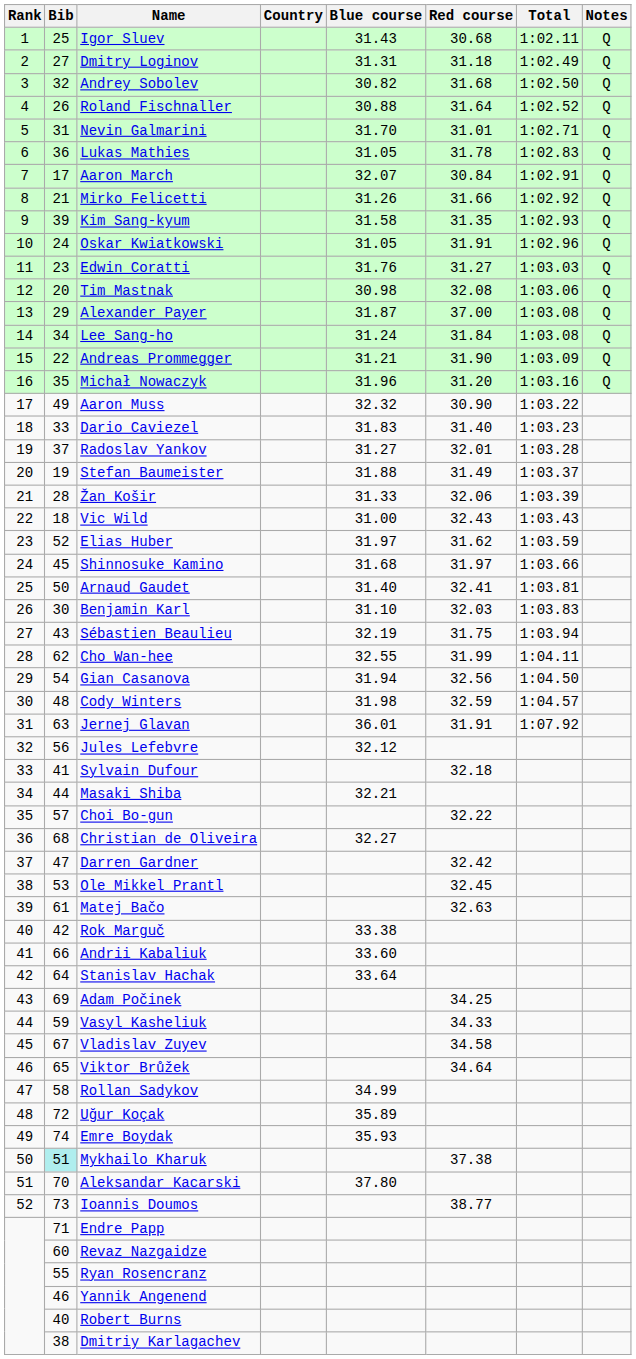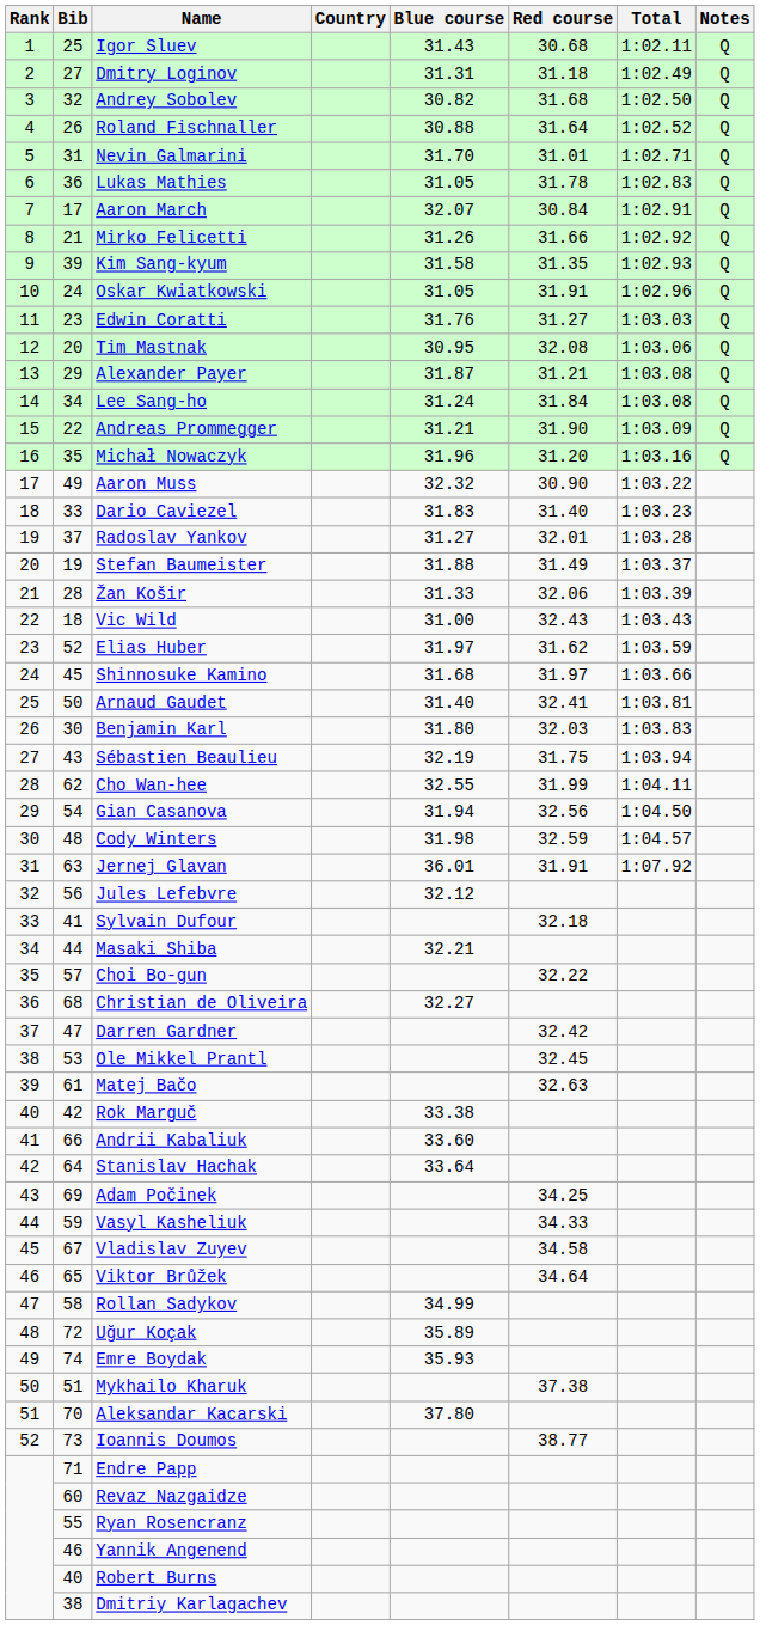Tim Mastnak | Blue course: 30.98 -> 30.95
Alexander Payer | Red course: 37.00 -> 31.21
Benjamin Karl | Blue course: 31.10 -> 31.80
Mykhailo Kharuk | Bib: paleturquoise background -> no background
